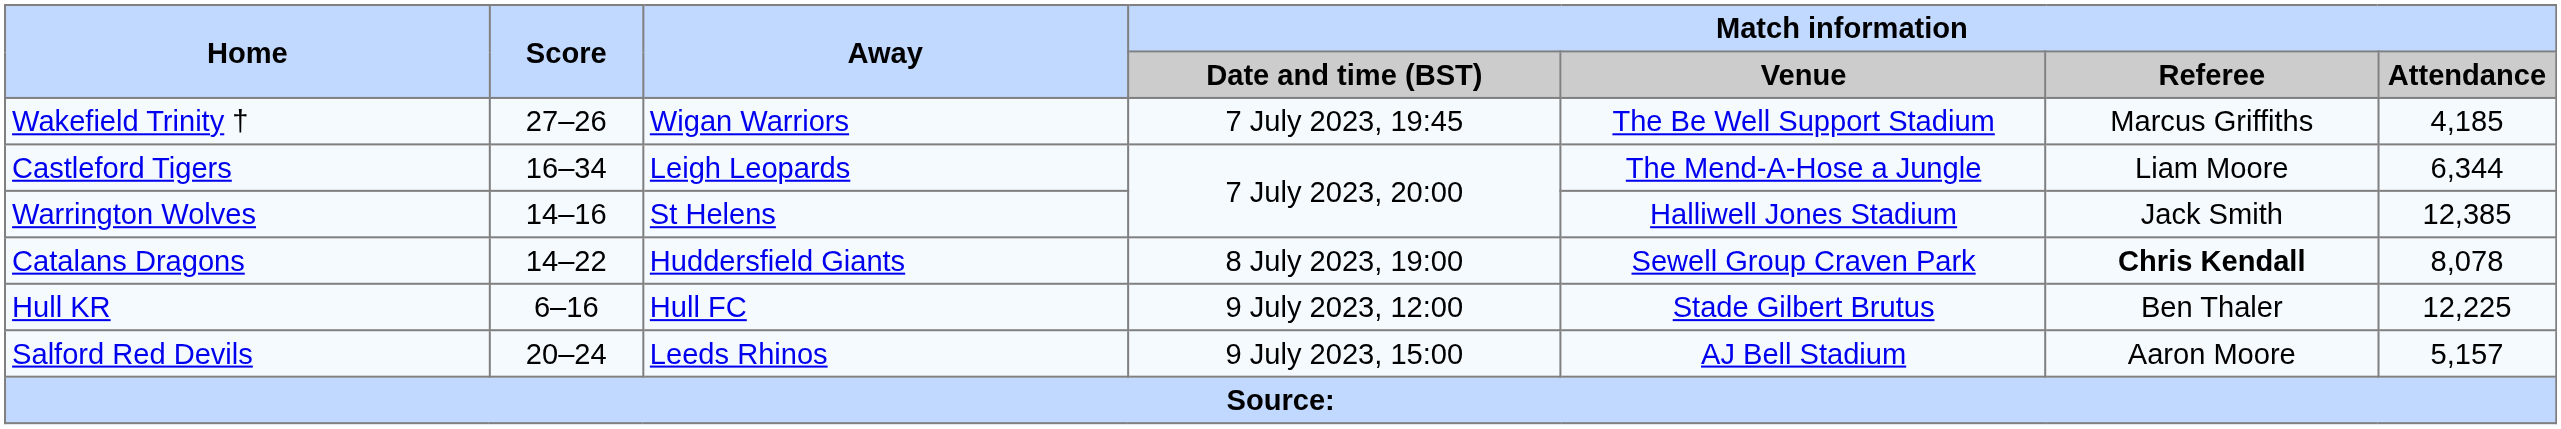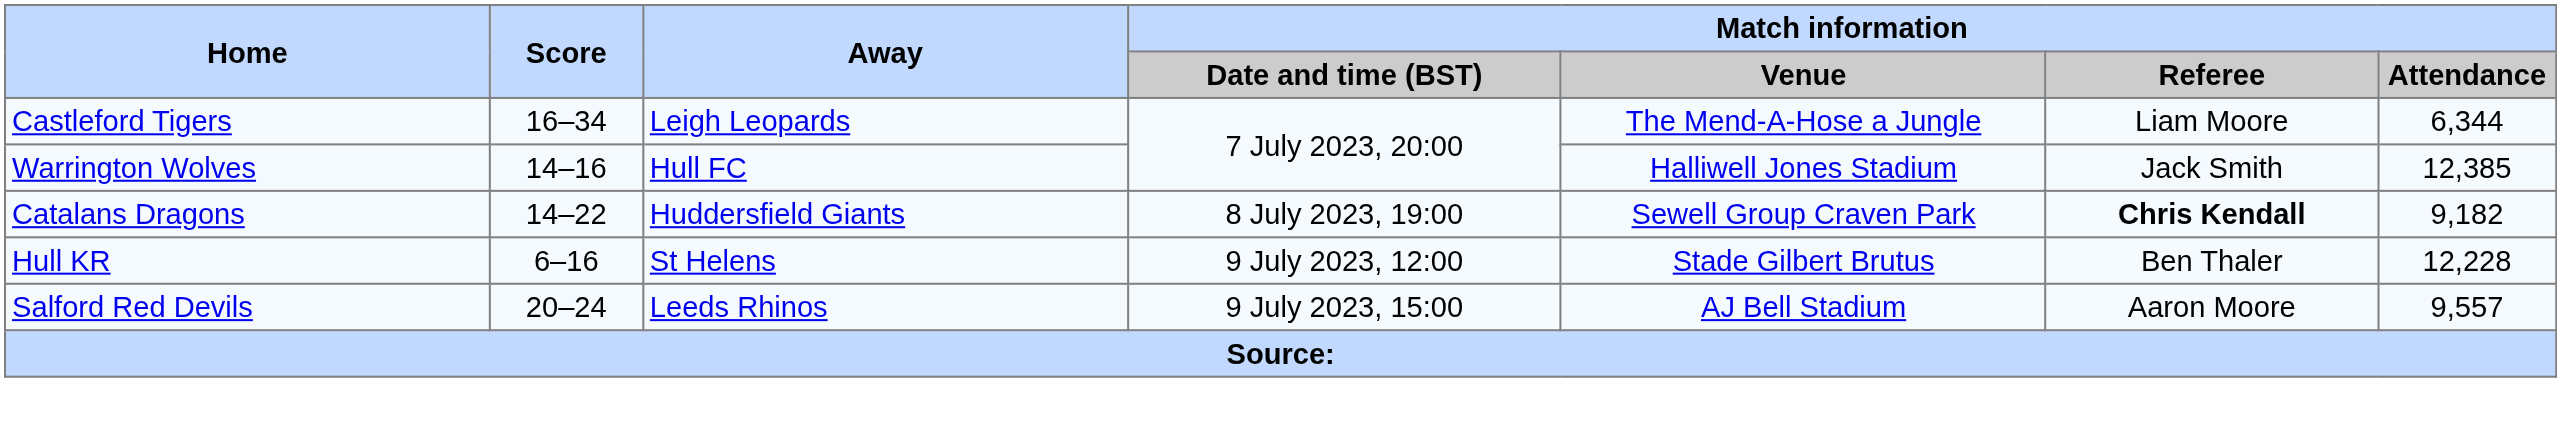- row: Wakefield Trinity † | 27–26 | Wigan Warriors | 7 July 2023, 19:45 | The Be Well Support Stadium | Marcus Griffiths | 4,185
Warrington Wolves | Away: St Helens -> Hull FC
Catalans Dragons | Match information / Attendance: 8,078 -> 9,182
Hull KR | Away: Hull FC -> St Helens
Hull KR | Match information / Attendance: 12,225 -> 12,228
Salford Red Devils | Match information / Attendance: 5,157 -> 9,557
